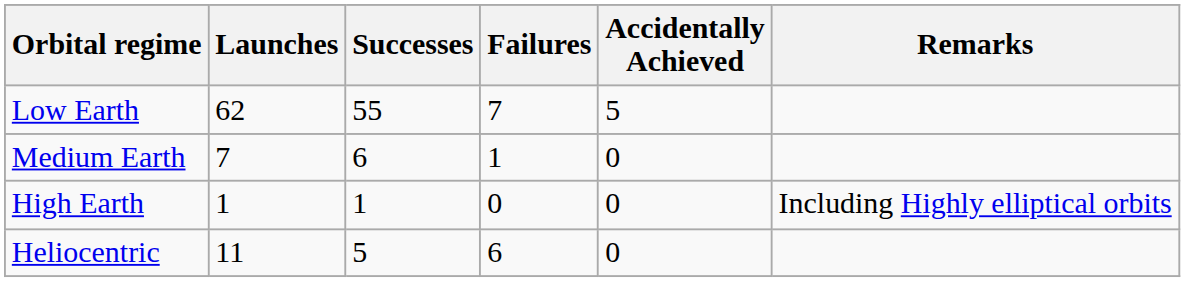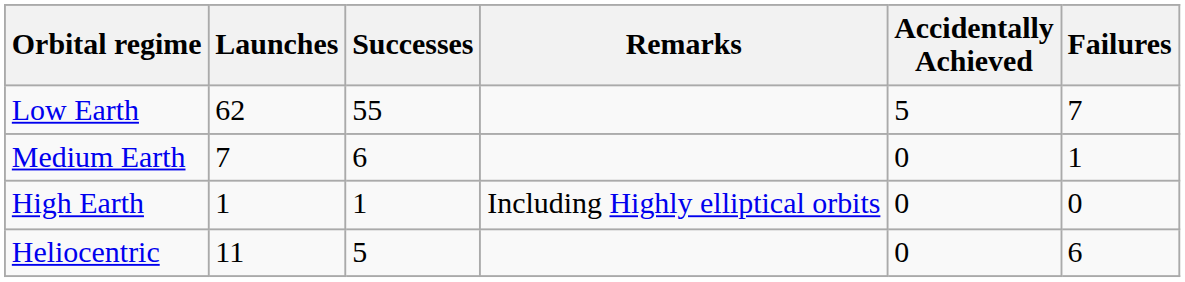columns swapped: Failures <-> Remarks
